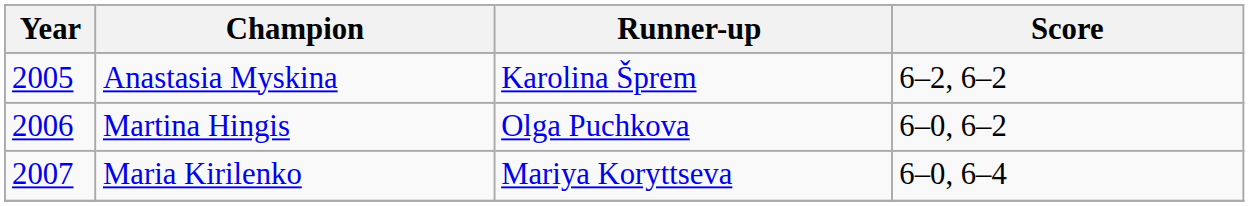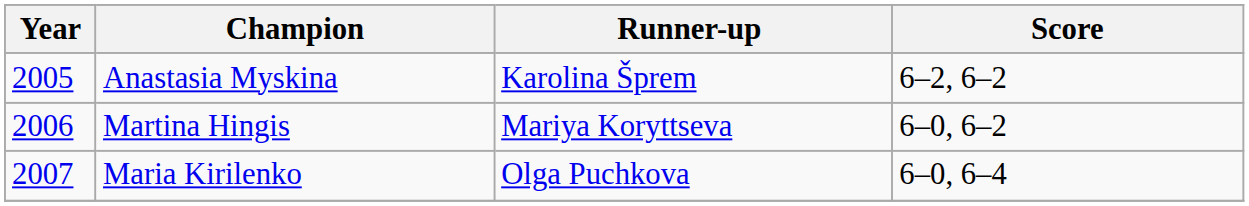Martina Hingis | Runner-up: Olga Puchkova -> Mariya Koryttseva
Maria Kirilenko | Runner-up: Mariya Koryttseva -> Olga Puchkova
